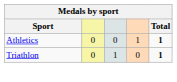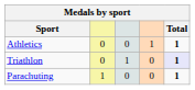Triathlon | Total: no background -> lavender background
+ row: Parachuting | 1 | 0 | 0 | 1
